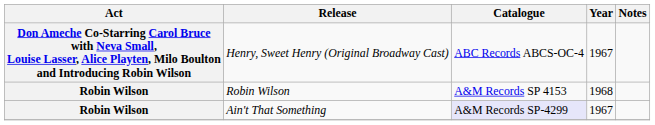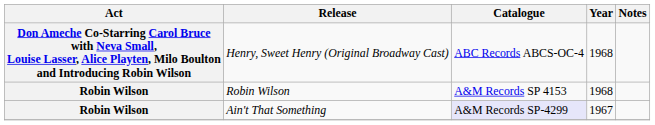Henry, Sweet Henry (Original Broadway Cast) | Year: 1967 -> 1968
